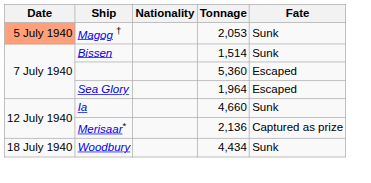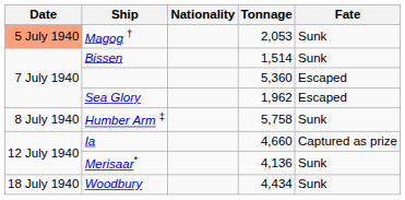Sea Glory | Tonnage: 1,964 -> 1,962
+ row: 8 July 1940 | Humber Arm ‡ | 5,758 | Sunk
Ia | Fate: Sunk -> Captured as prize
Merisaar* | Tonnage: 2,136 -> 4,136
Merisaar* | Fate: Captured as prize -> Sunk
